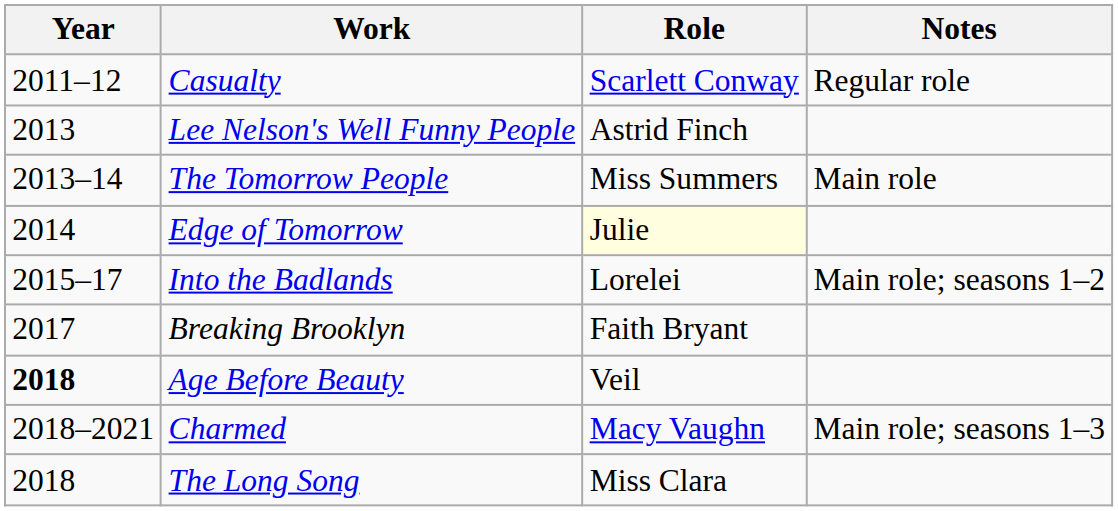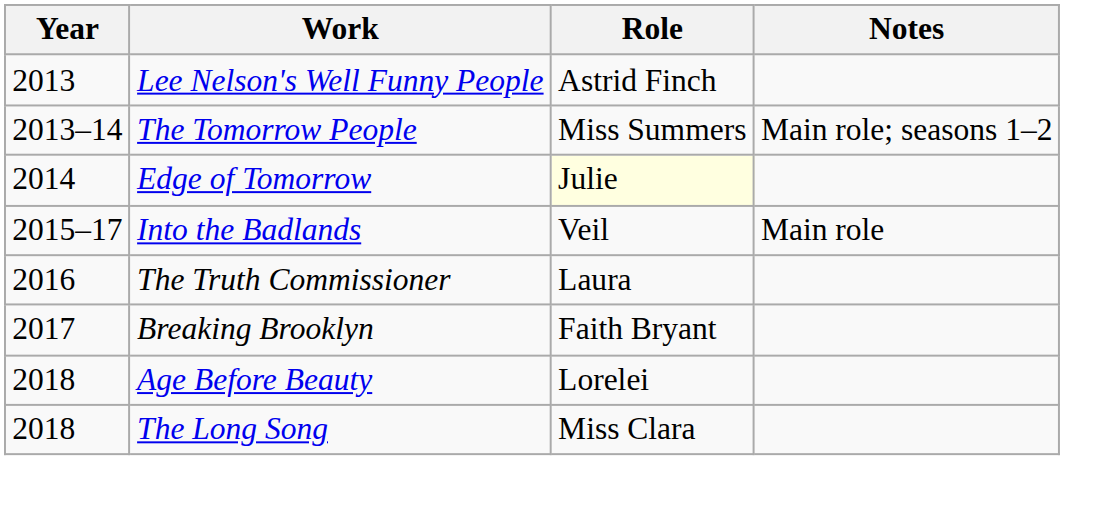- row: 2011–12 | Casualty | Scarlett Conway | Regular role
The Tomorrow People | Notes: Main role -> Main role; seasons 1–2
Into the Badlands | Role: Lorelei -> Veil
Into the Badlands | Notes: Main role; seasons 1–2 -> Main role
+ row: 2016 | The Truth Commissioner | Laura
Age Before Beauty | Year: bold -> normal
Age Before Beauty | Role: Veil -> Lorelei
- row: 2018–2021 | Charmed | Macy Vaughn | Main role; seasons 1–3
